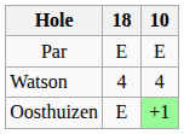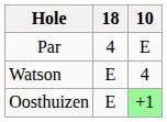Par | 18: E -> 4
Watson | 18: 4 -> E
